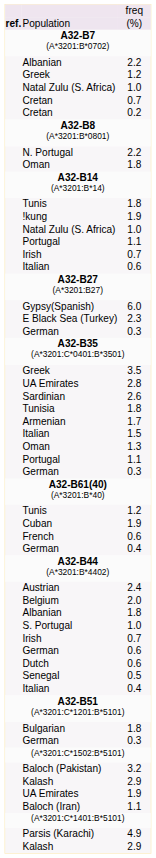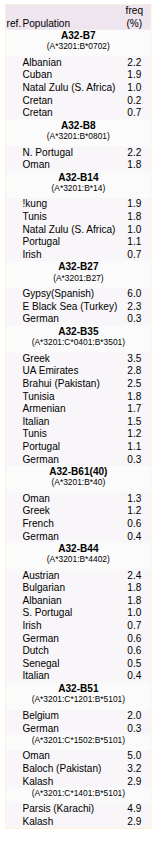Population | column 1: bold -> normal
rows swapped: Cuban <-> Greek / 1.2
rows swapped: Cretan / 0.7 <-> Cretan / 0.2
rows swapped: !kung <-> Tunis / 1.8
- row: Italian | 0.6
- row: Sardinian | 2.6
+ row: Brahui (Pakistan) | 2.5
rows swapped: Oman / 1.3 <-> Tunis / 1.2
rows swapped: Belgium <-> Bulgarian
+ row: Oman | 5.0
- row: UA Emirates | 1.9
- row: Baloch (Iran) | 1.1
